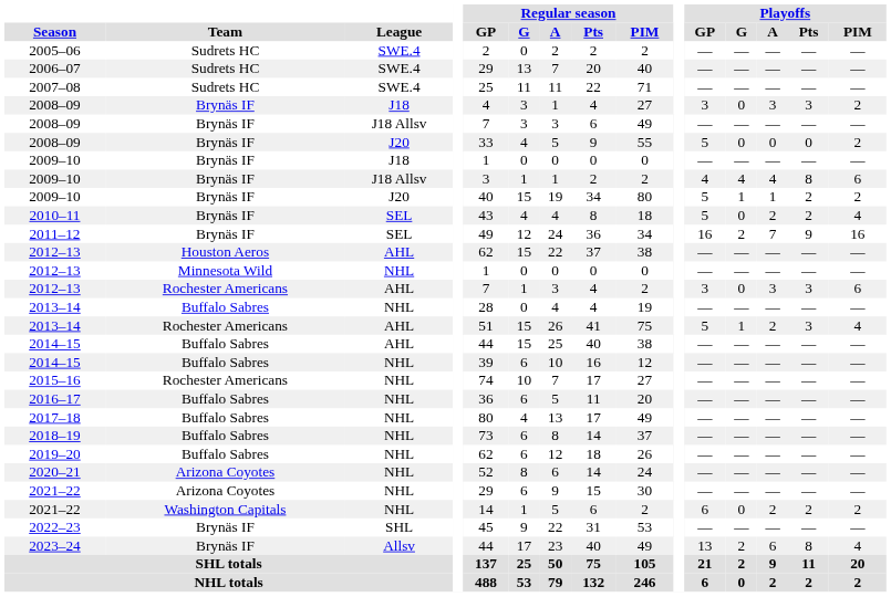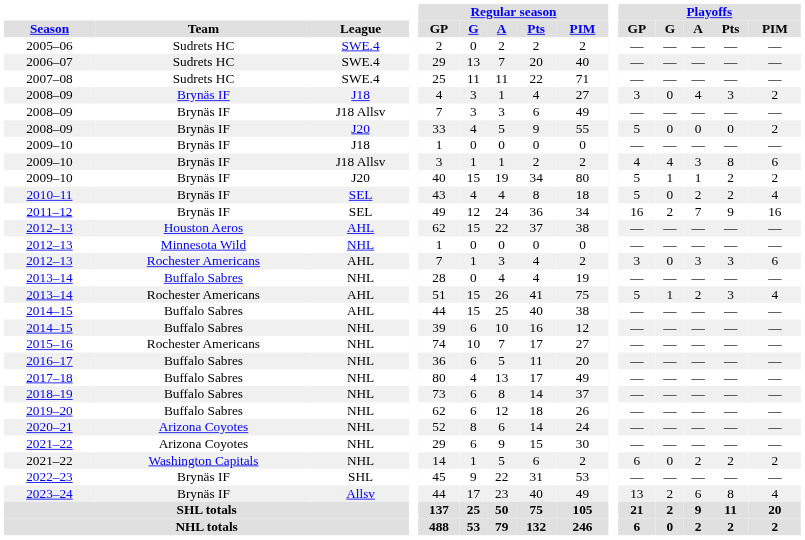2008–09 / J18 | Playoffs / A: 3 -> 4
2009–10 / J18 Allsv | Playoffs / A: 4 -> 3
